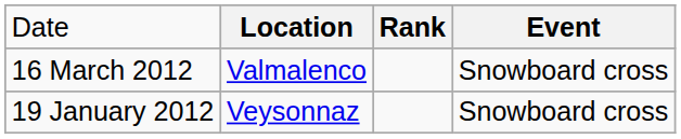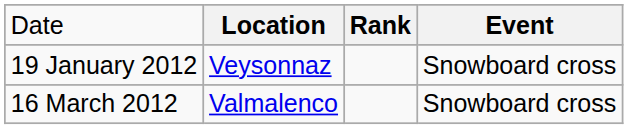rows swapped: 19 January 2012 <-> 16 March 2012
